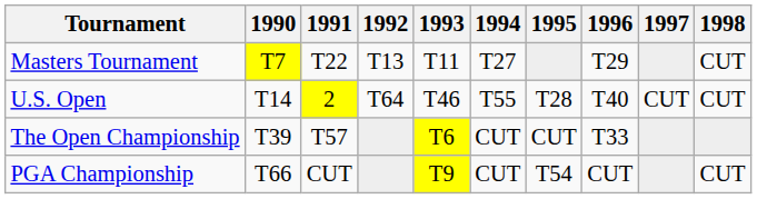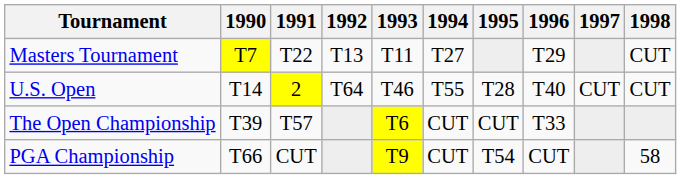PGA Championship | 1998: CUT -> 58
